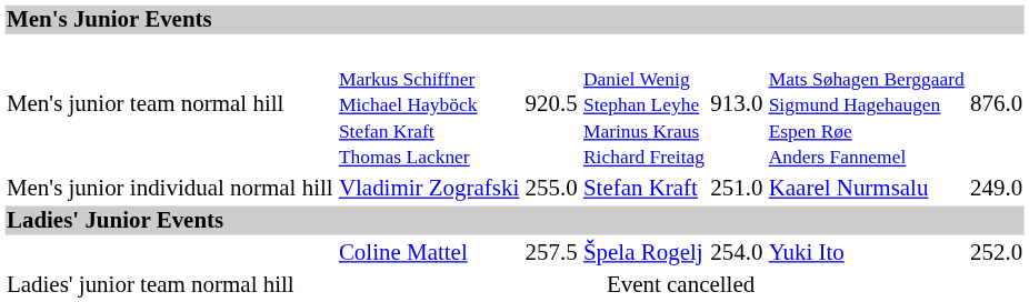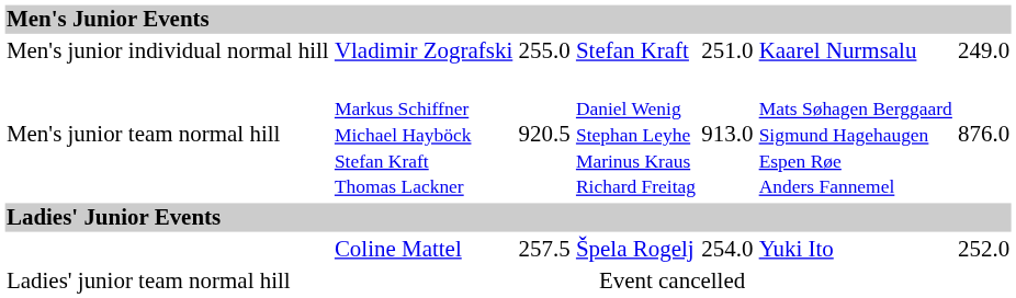rows swapped: Men's junior individual normal hill <-> Men's junior team normal hill
